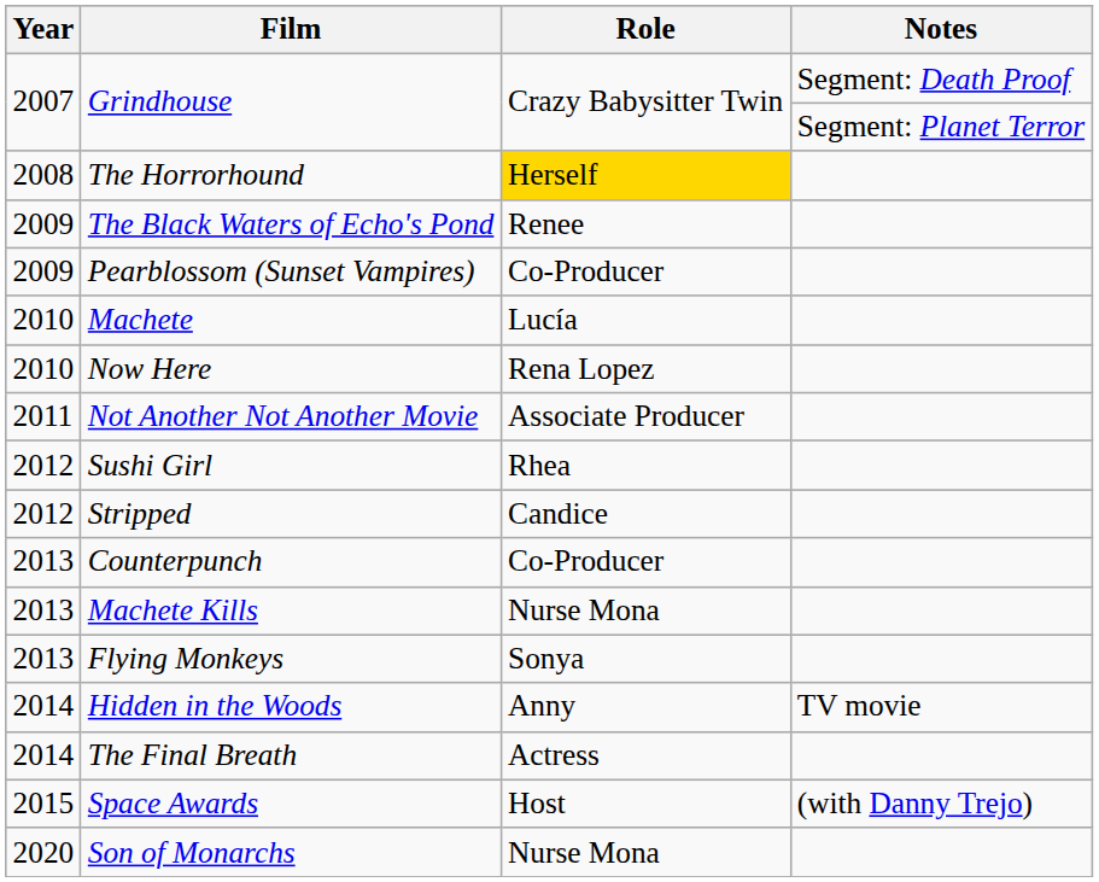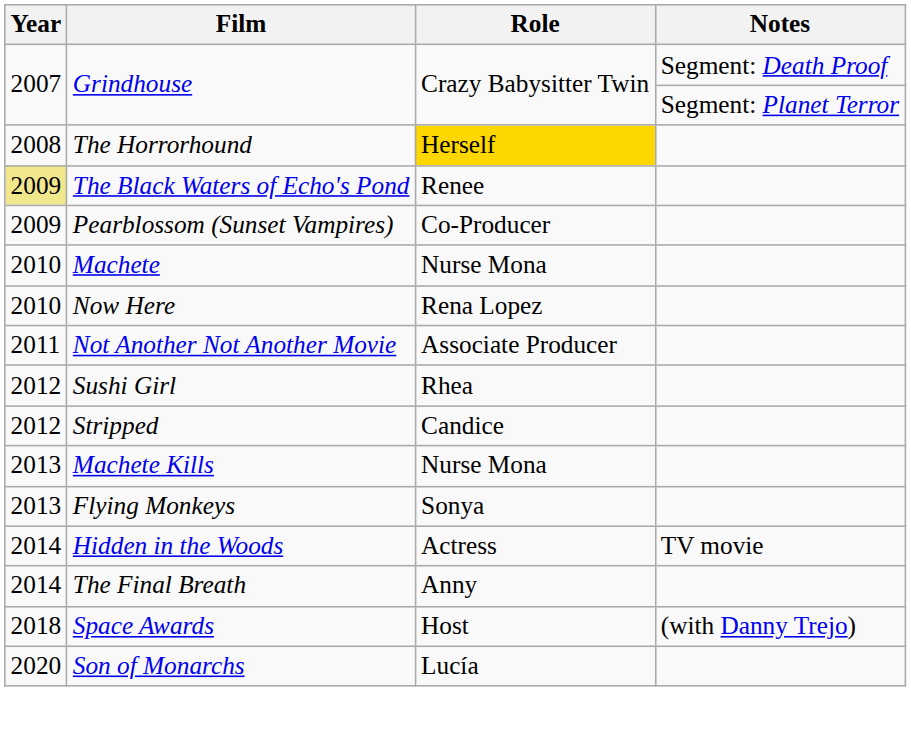The Black Waters of Echo's Pond | Year: no background -> khaki background
Machete | Role: Lucía -> Nurse Mona
- row: 2013 | Counterpunch | Co-Producer
Hidden in the Woods | Role: Anny -> Actress
The Final Breath | Role: Actress -> Anny
Space Awards | Year: 2015 -> 2018
Son of Monarchs | Role: Nurse Mona -> Lucía
